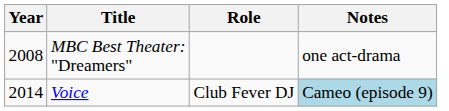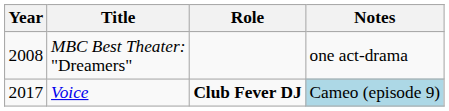Voice | Year: 2014 -> 2017
Voice | Role: normal -> bold
